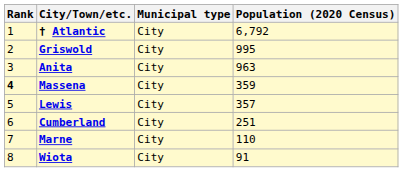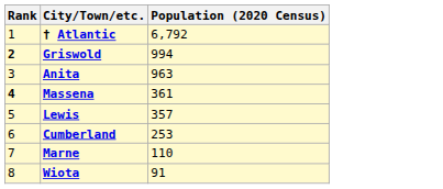- column: Municipal type | City | City | City | City | City | City | City | City
Griswold | Rank: normal -> bold
Griswold | Population (2020 Census): 995 -> 994
Massena | Population (2020 Census): 359 -> 361
Cumberland | Population (2020 Census): 251 -> 253
